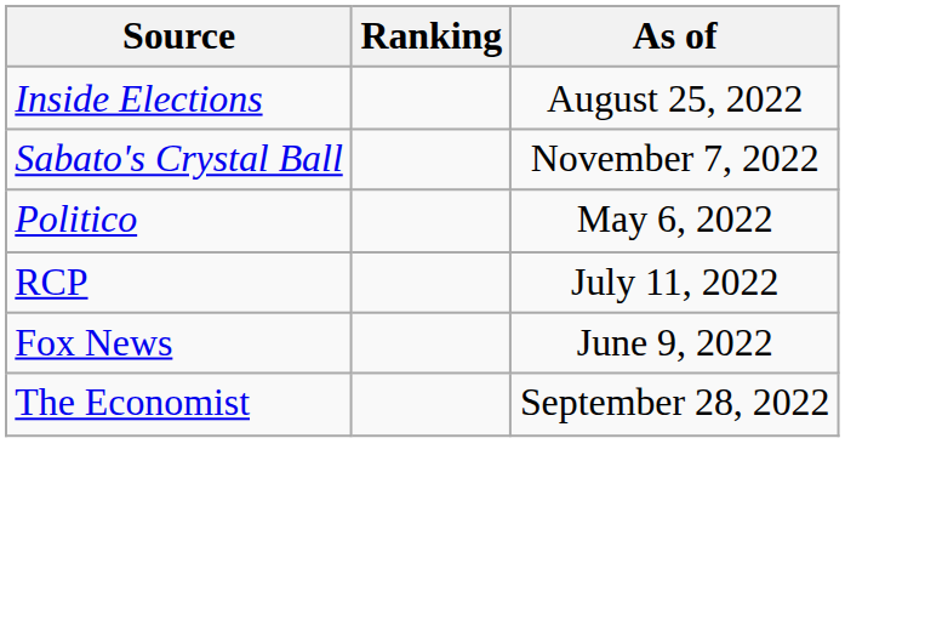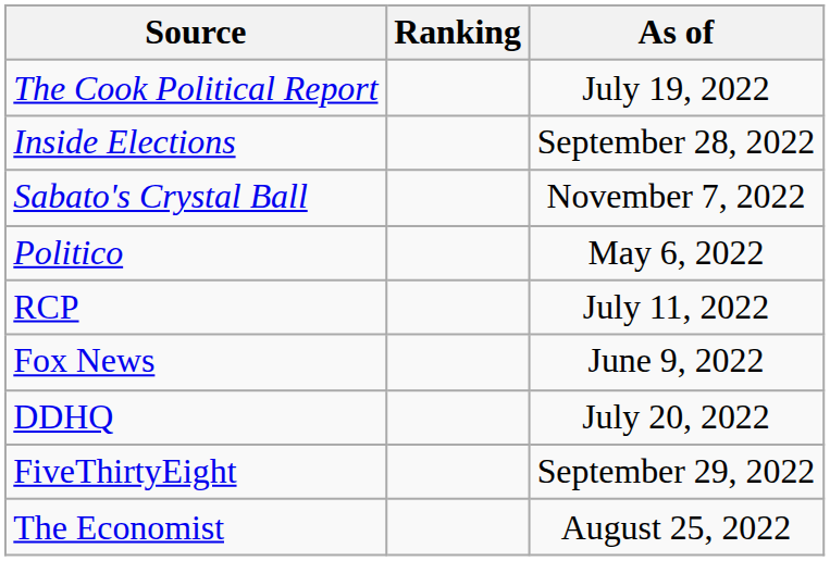+ row: The Cook Political Report | July 19, 2022
Inside Elections | As of: August 25, 2022 -> September 28, 2022
+ row: DDHQ | July 20, 2022
+ row: FiveThirtyEight | September 29, 2022
The Economist | As of: September 28, 2022 -> August 25, 2022
